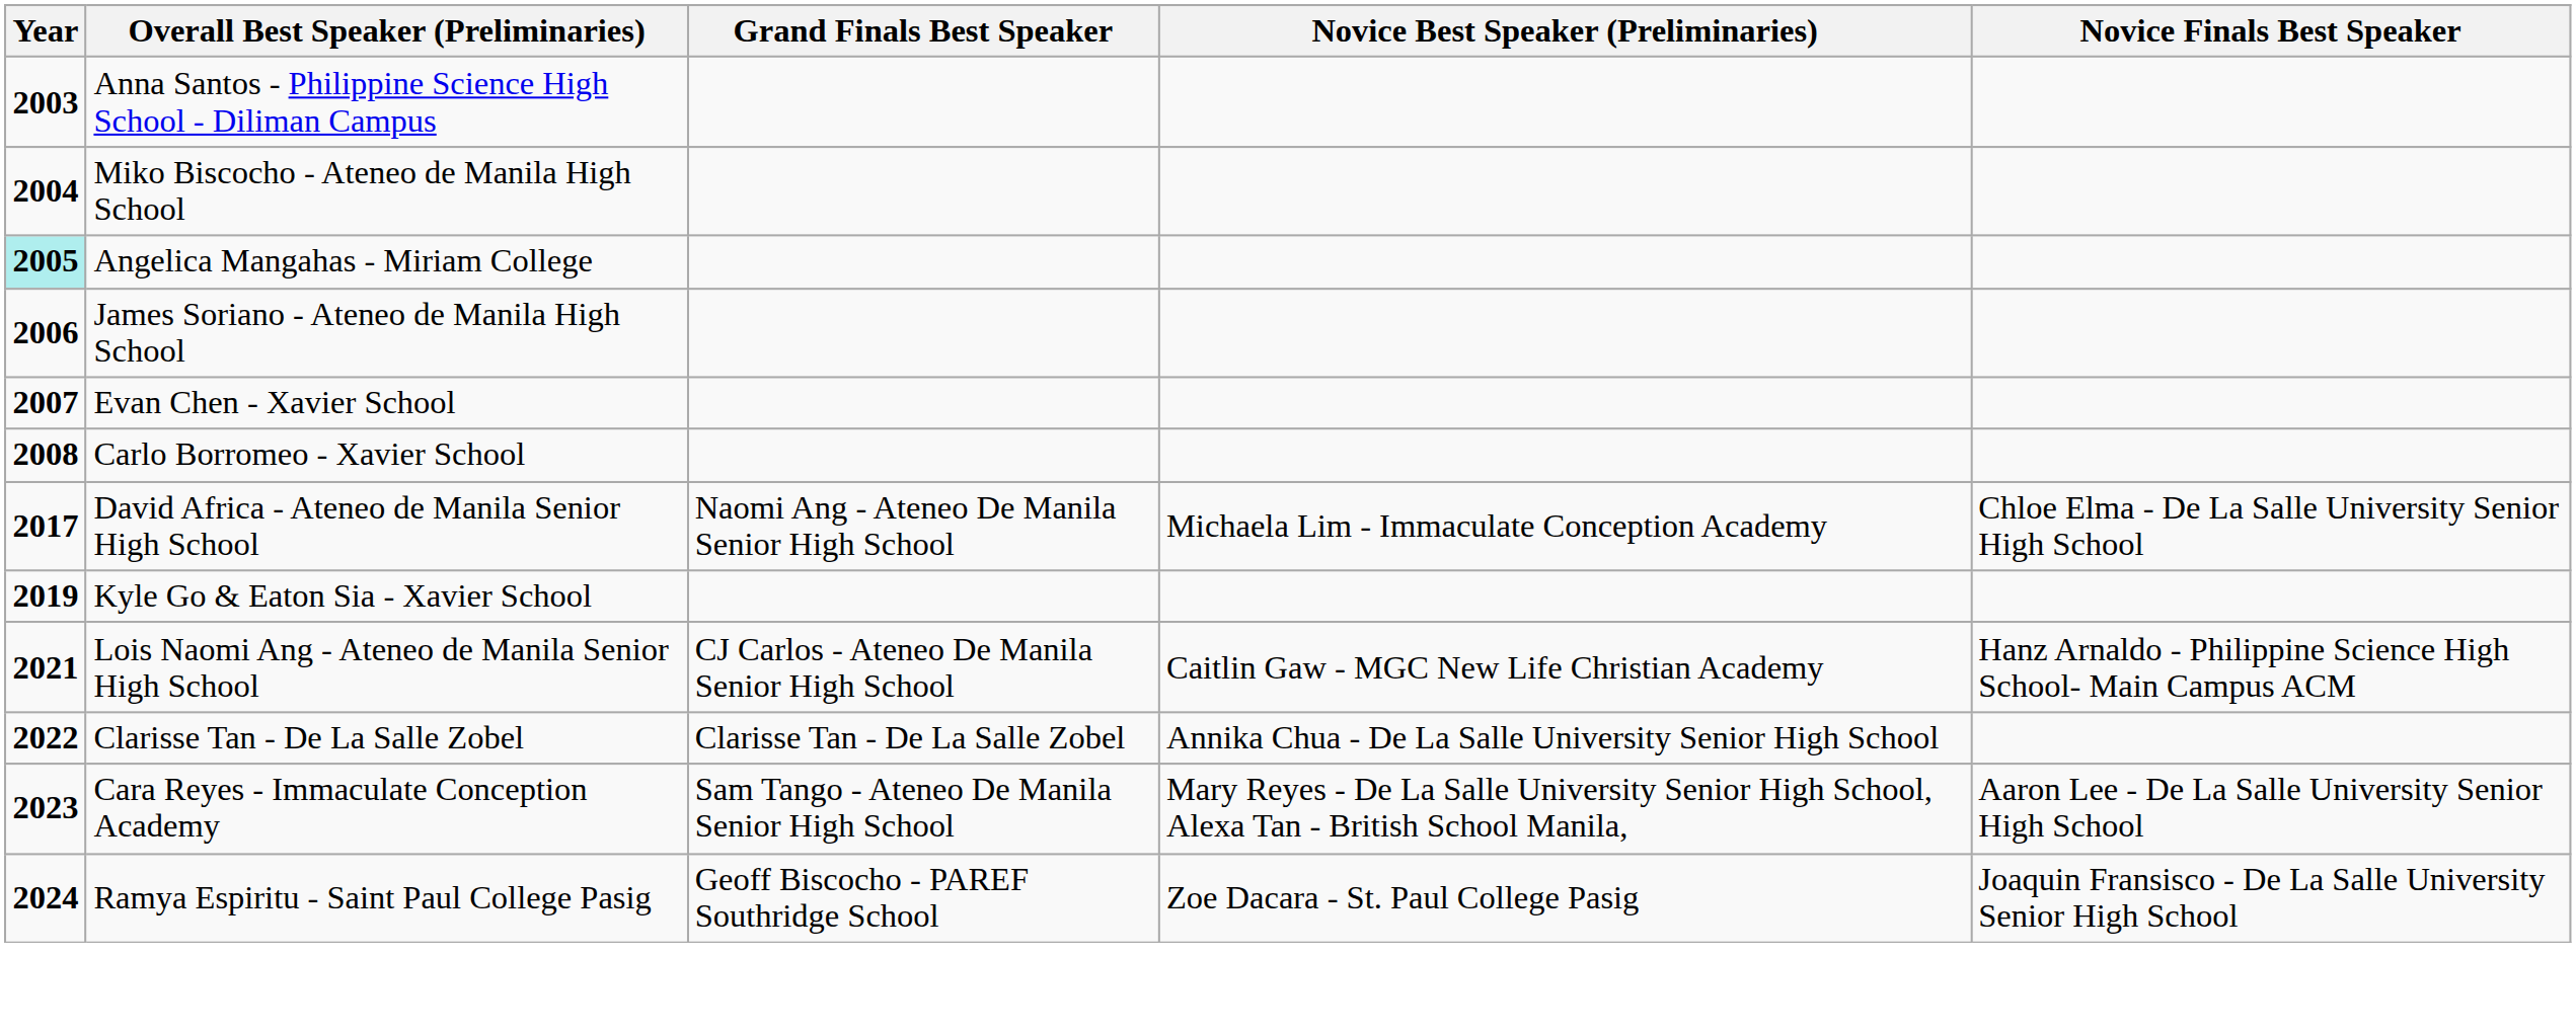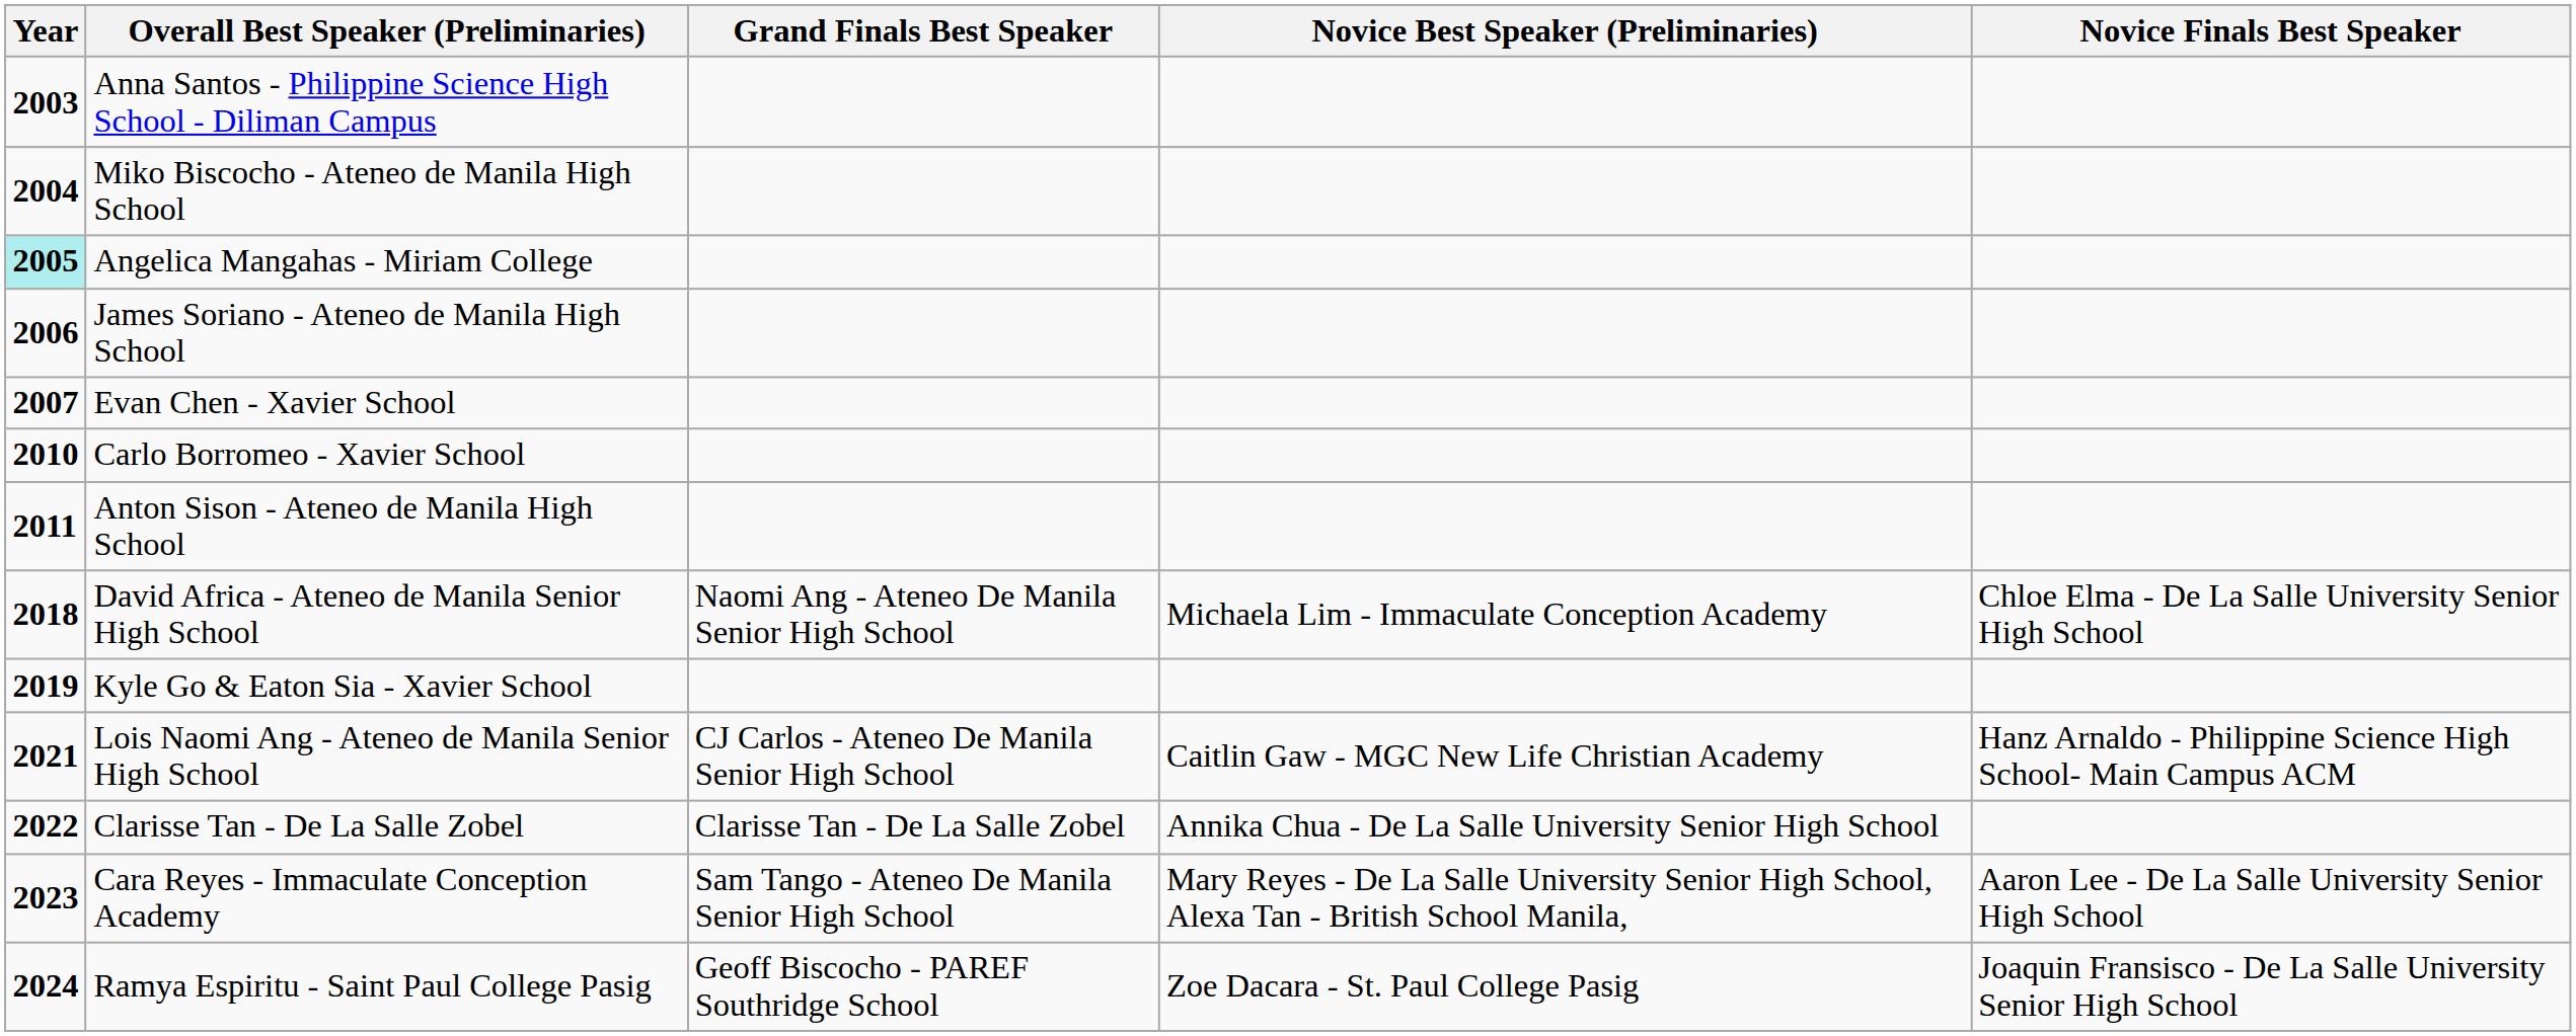Carlo Borromeo - Xavier School | Year: 2008 -> 2010
+ row: 2011 | Anton Sison - Ateneo de Manila High School
David Africa - Ateneo de Manila Senior High School | Year: 2017 -> 2018
